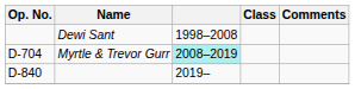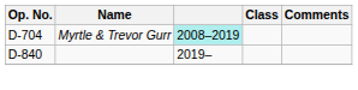- row: Dewi Sant | 1998–2008
